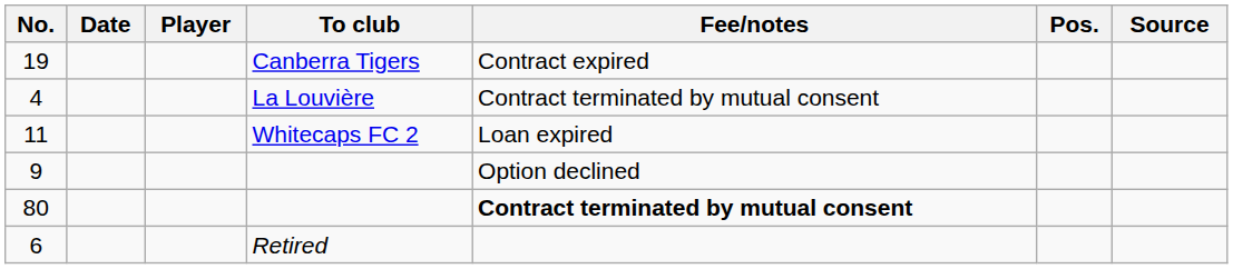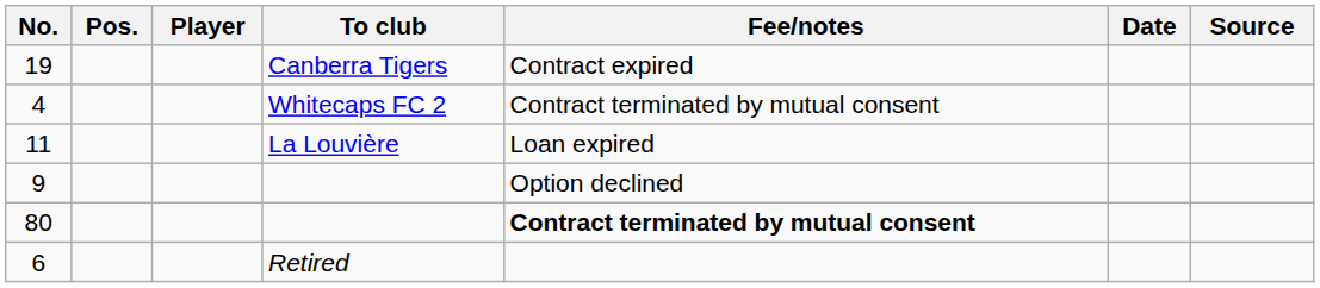columns swapped: Pos. <-> Date
4 | To club: La Louvière -> Whitecaps FC 2
11 | To club: Whitecaps FC 2 -> La Louvière
